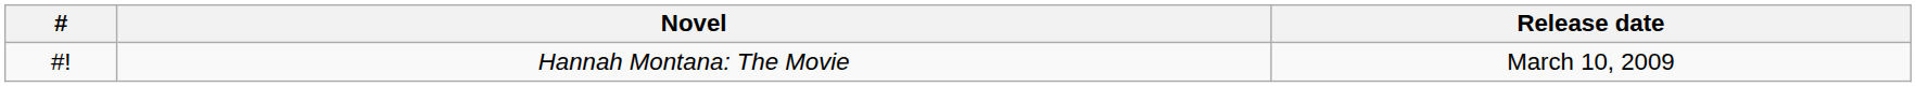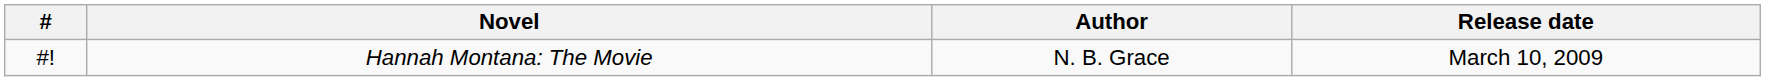+ column: Author | N. B. Grace
